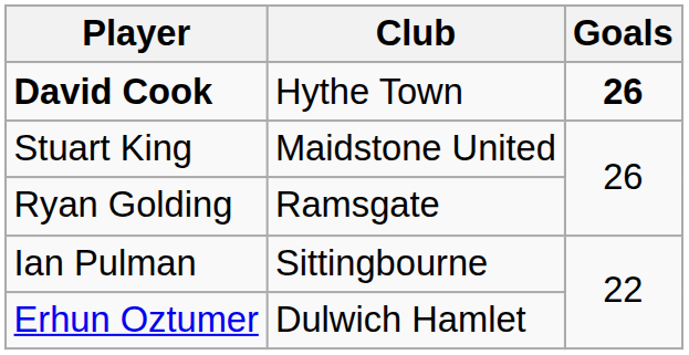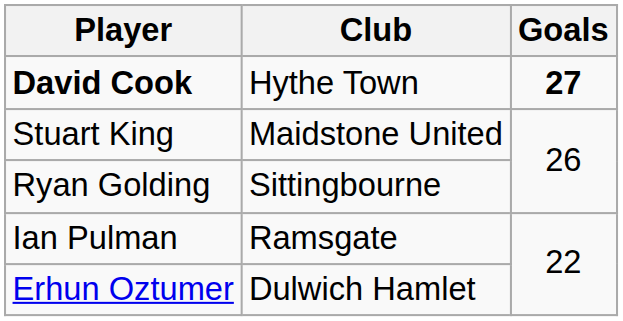David Cook | Goals: 26 -> 27
Ryan Golding | Club: Ramsgate -> Sittingbourne
Ian Pulman | Club: Sittingbourne -> Ramsgate
